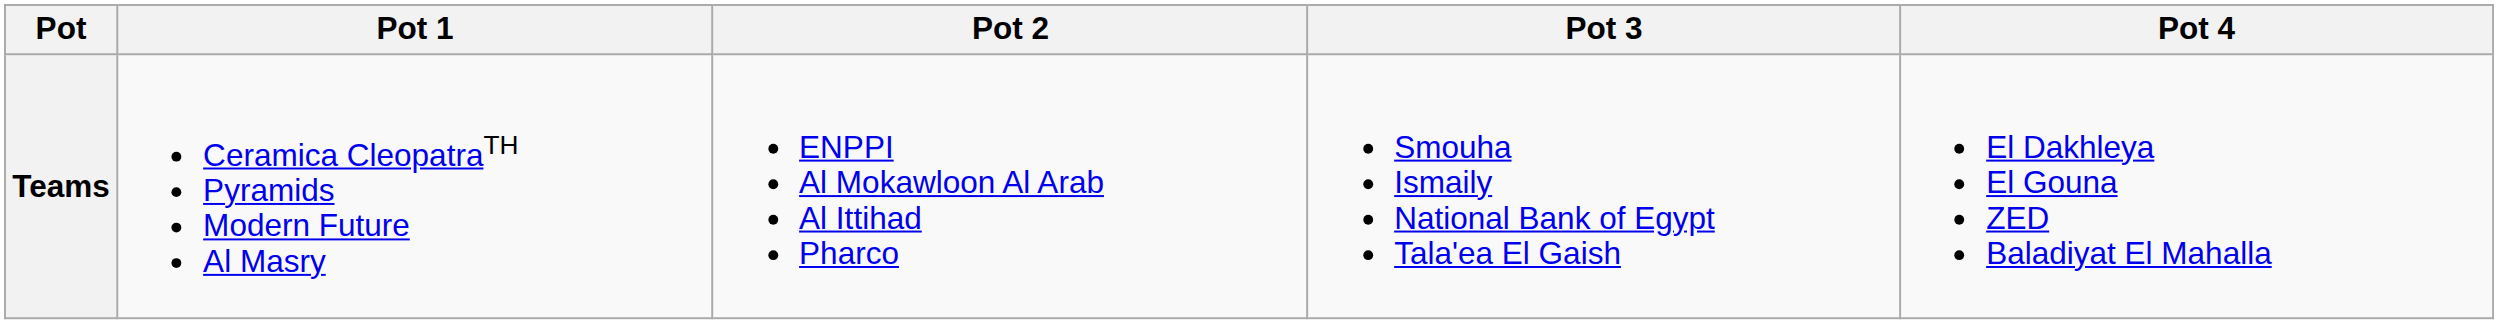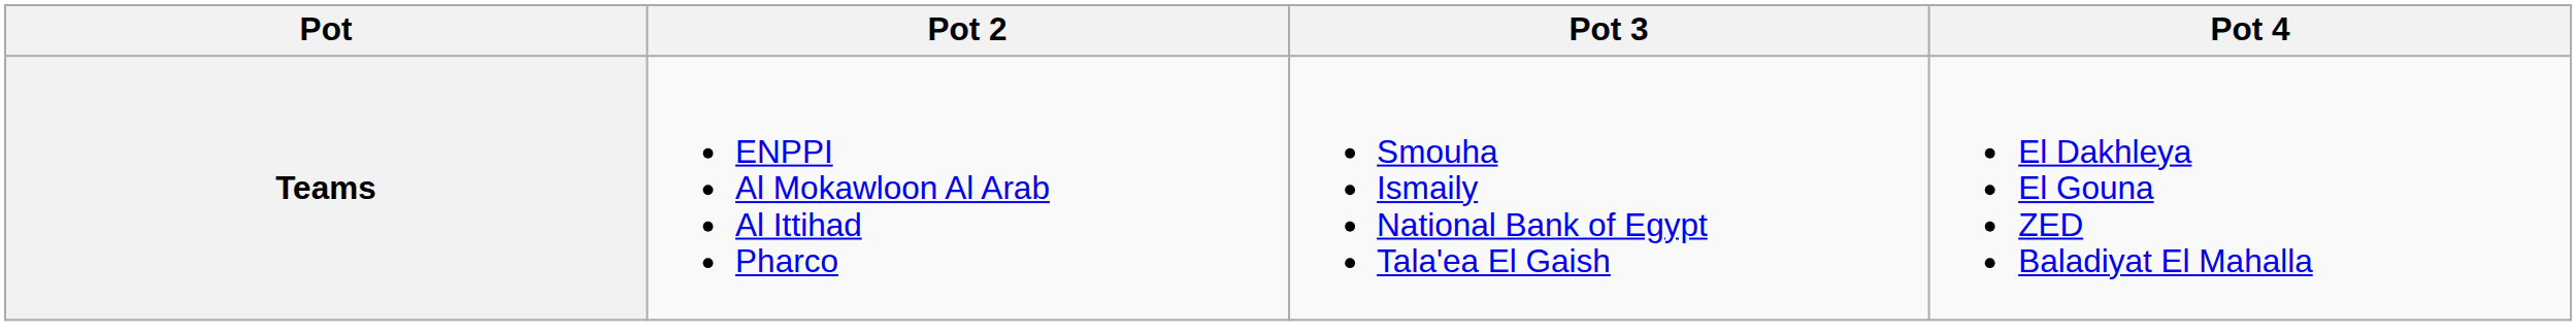- column: Pot 1 | Ceramica CleopatraTH Pyramids Modern Future Al Masry
